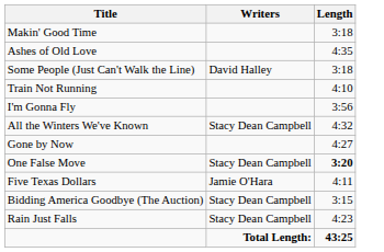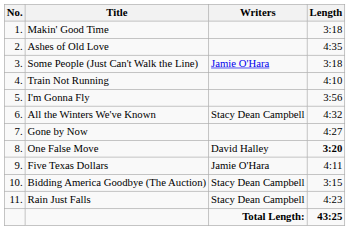+ column: No. | 1. | 2. | 3. | 4. | 5. | 6. | 7. | 8. | 9. | 10. | 11.
Some People (Just Can't Walk the Line) | Writers: David Halley -> Jamie O'Hara
One False Move | Writers: Stacy Dean Campbell -> David Halley
